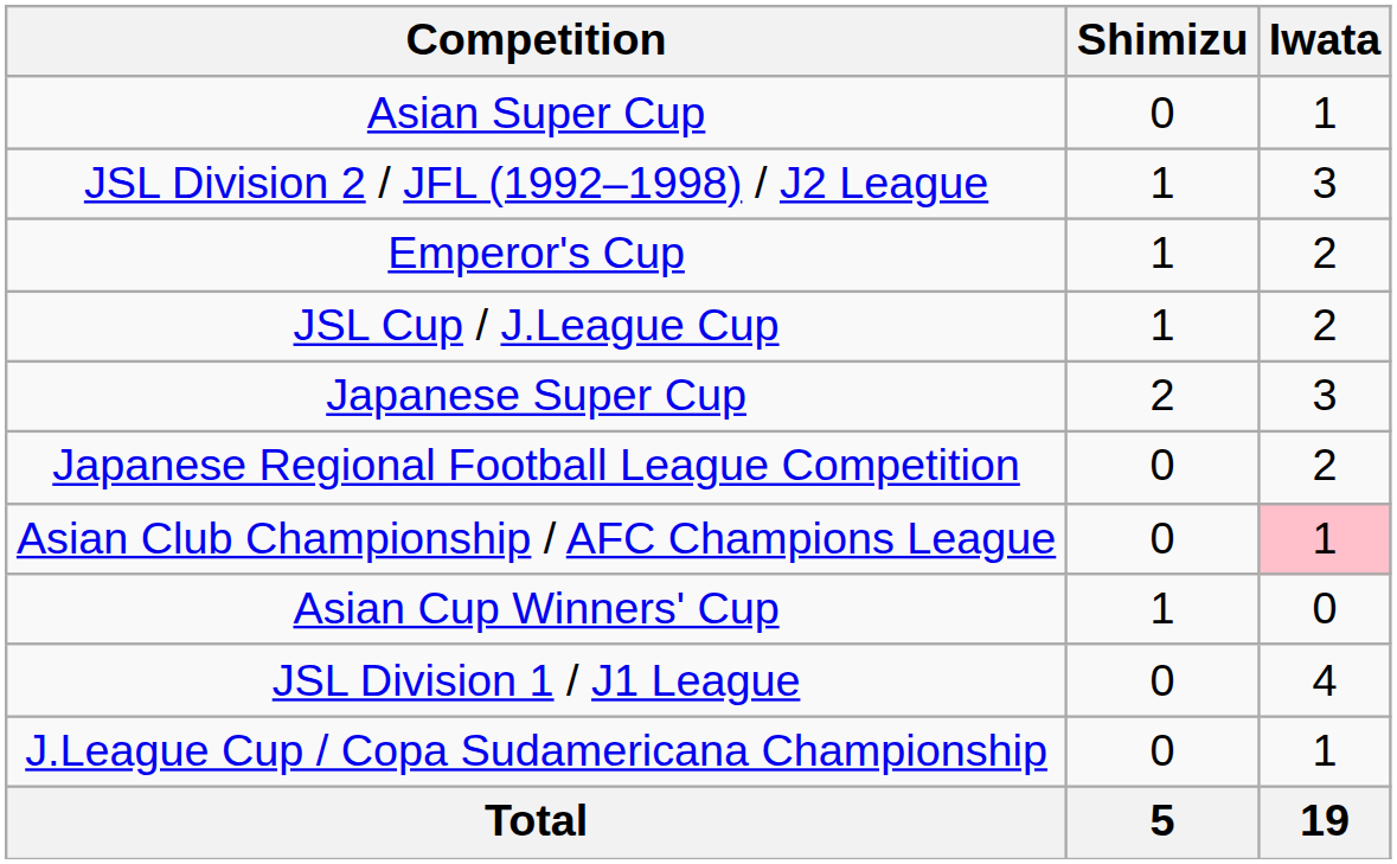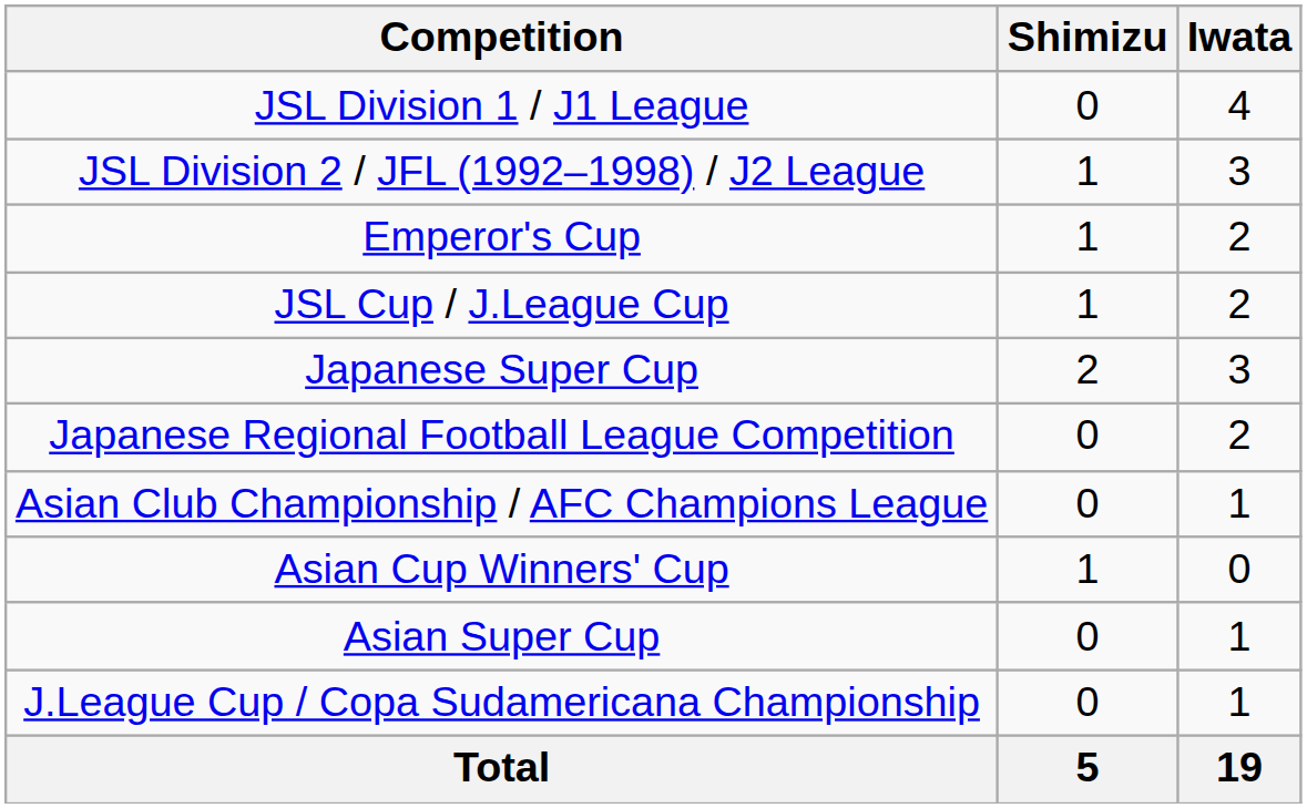rows swapped: JSL Division 1 / J1 League <-> Asian Super Cup
Asian Club Championship / AFC Champions League | Iwata: pink background -> no background
